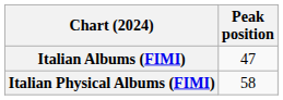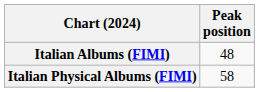Italian Albums (FIMI) | Peak position: 47 -> 48
